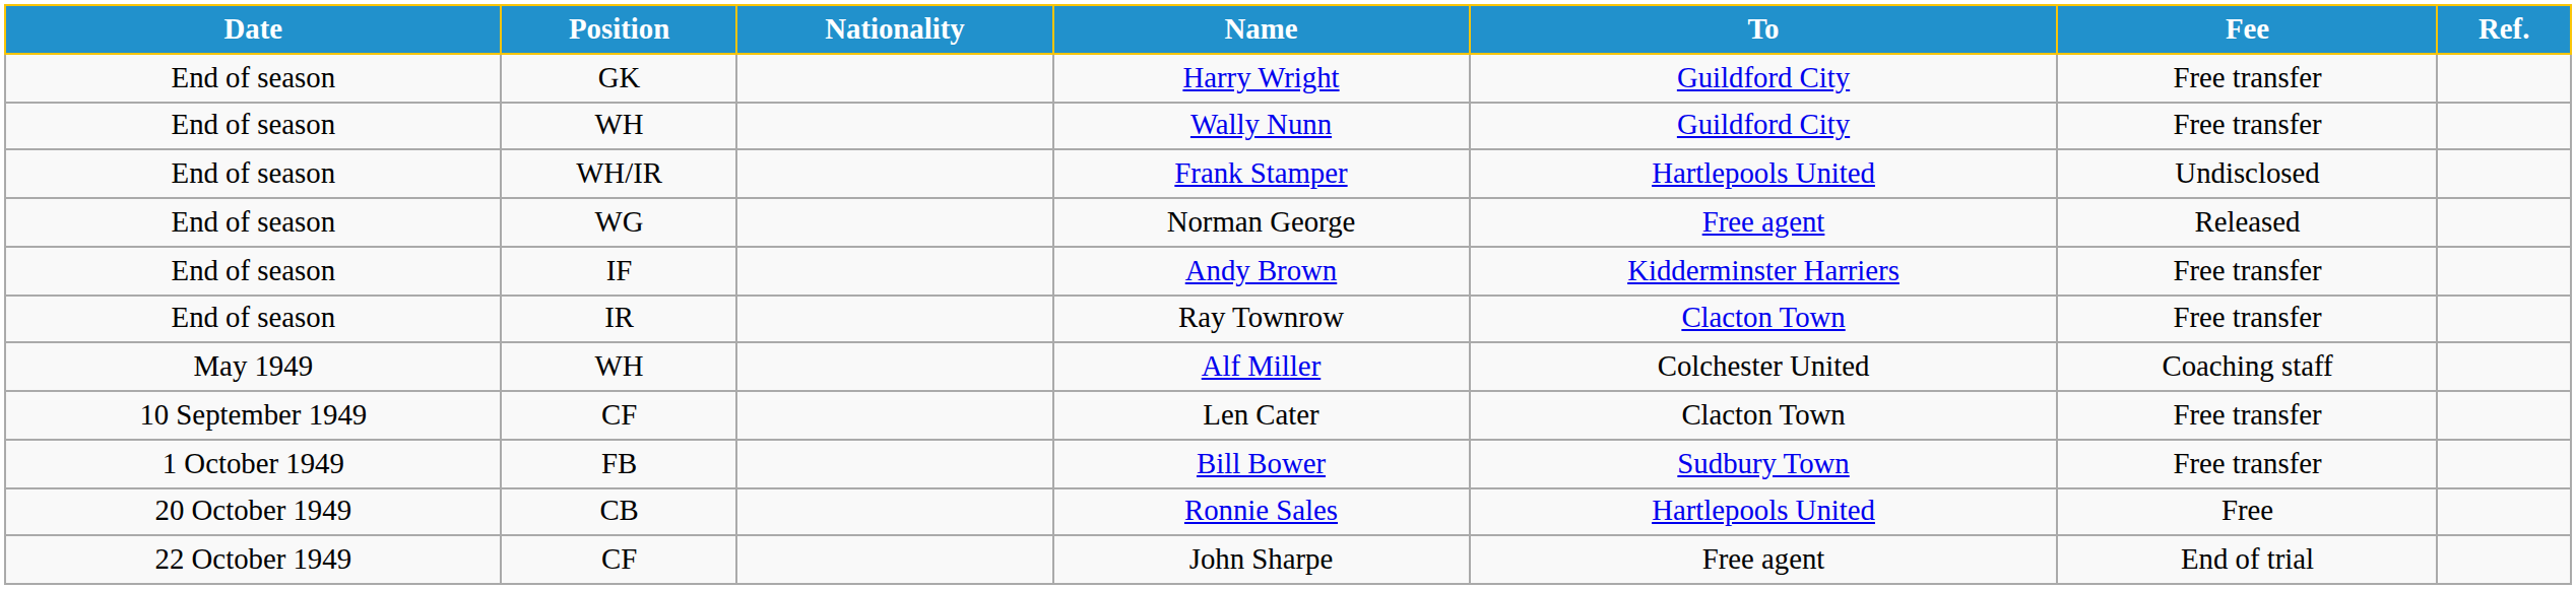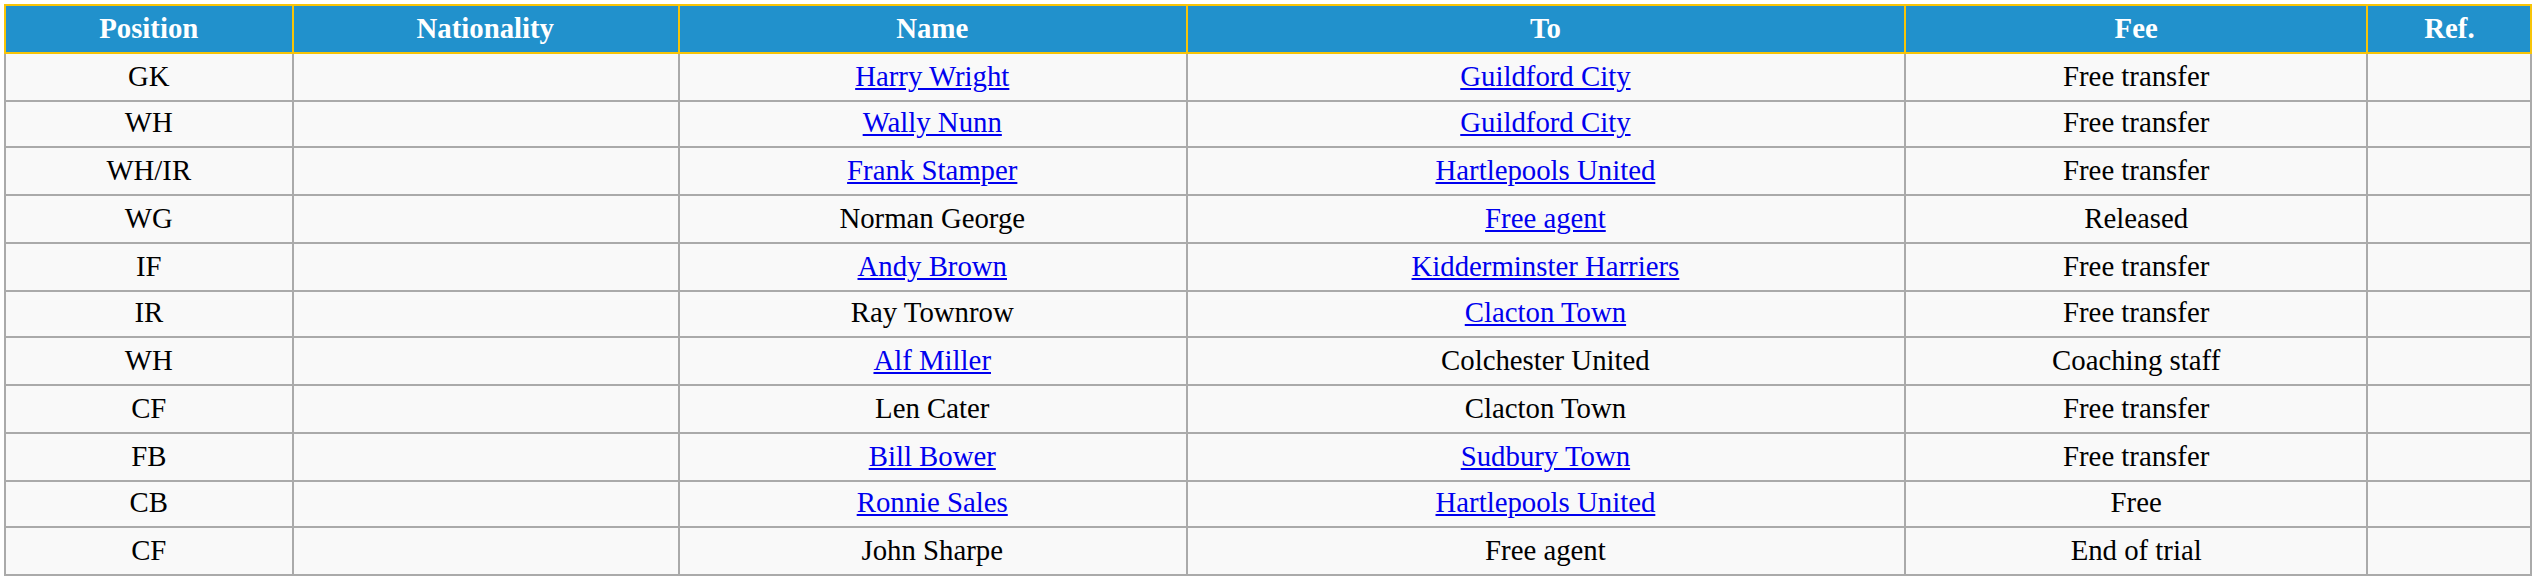- column: Date | End of season | End of season | End of season | End of season | End of season | End of season | May 1949 | 10 September 1949 | 1 October 1949 | 20 October 1949 | 22 October 1949
Frank Stamper | Fee: Undisclosed -> Free transfer
